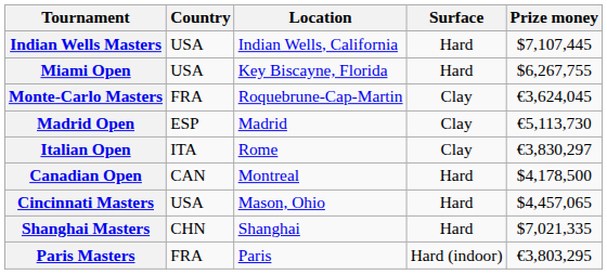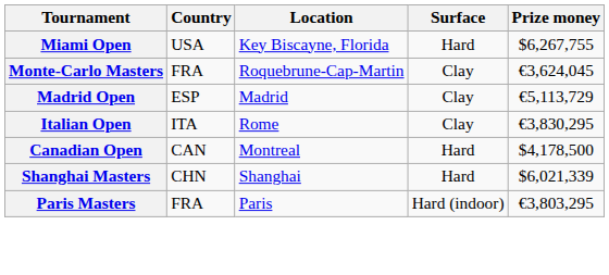- row: Indian Wells Masters | USA | Indian Wells, California | Hard | $7,107,445
Madrid Open | Prize money: €5,113,730 -> €5,113,729
Italian Open | Prize money: €3,830,297 -> €3,830,295
- row: Cincinnati Masters | USA | Mason, Ohio | Hard | $4,457,065
Shanghai Masters | Prize money: $7,021,335 -> $6,021,339
